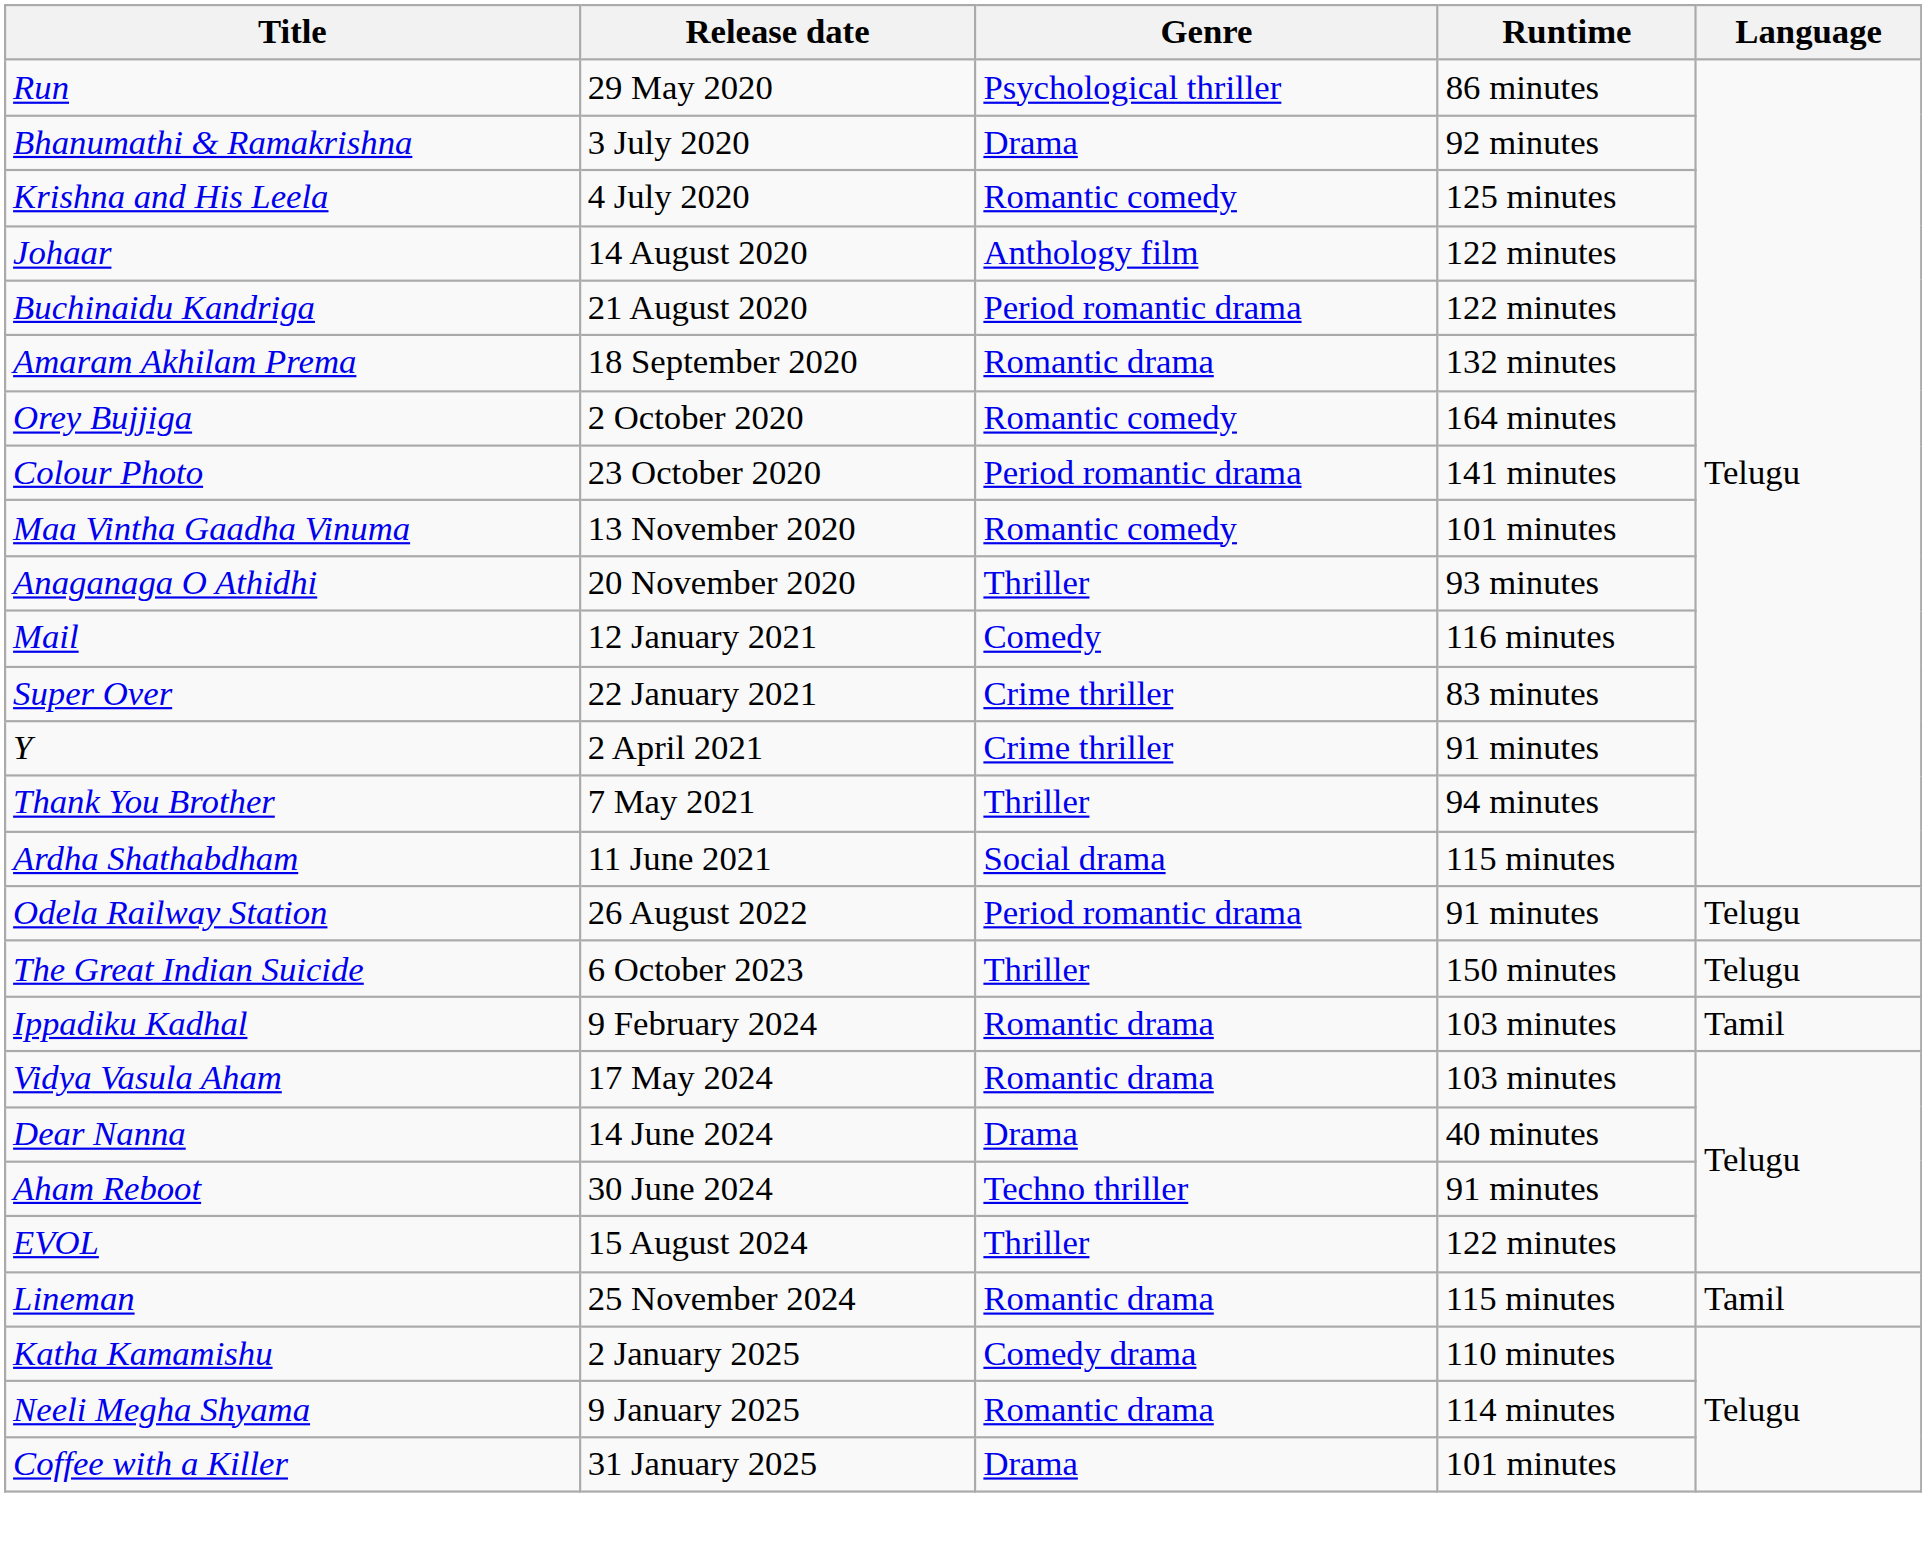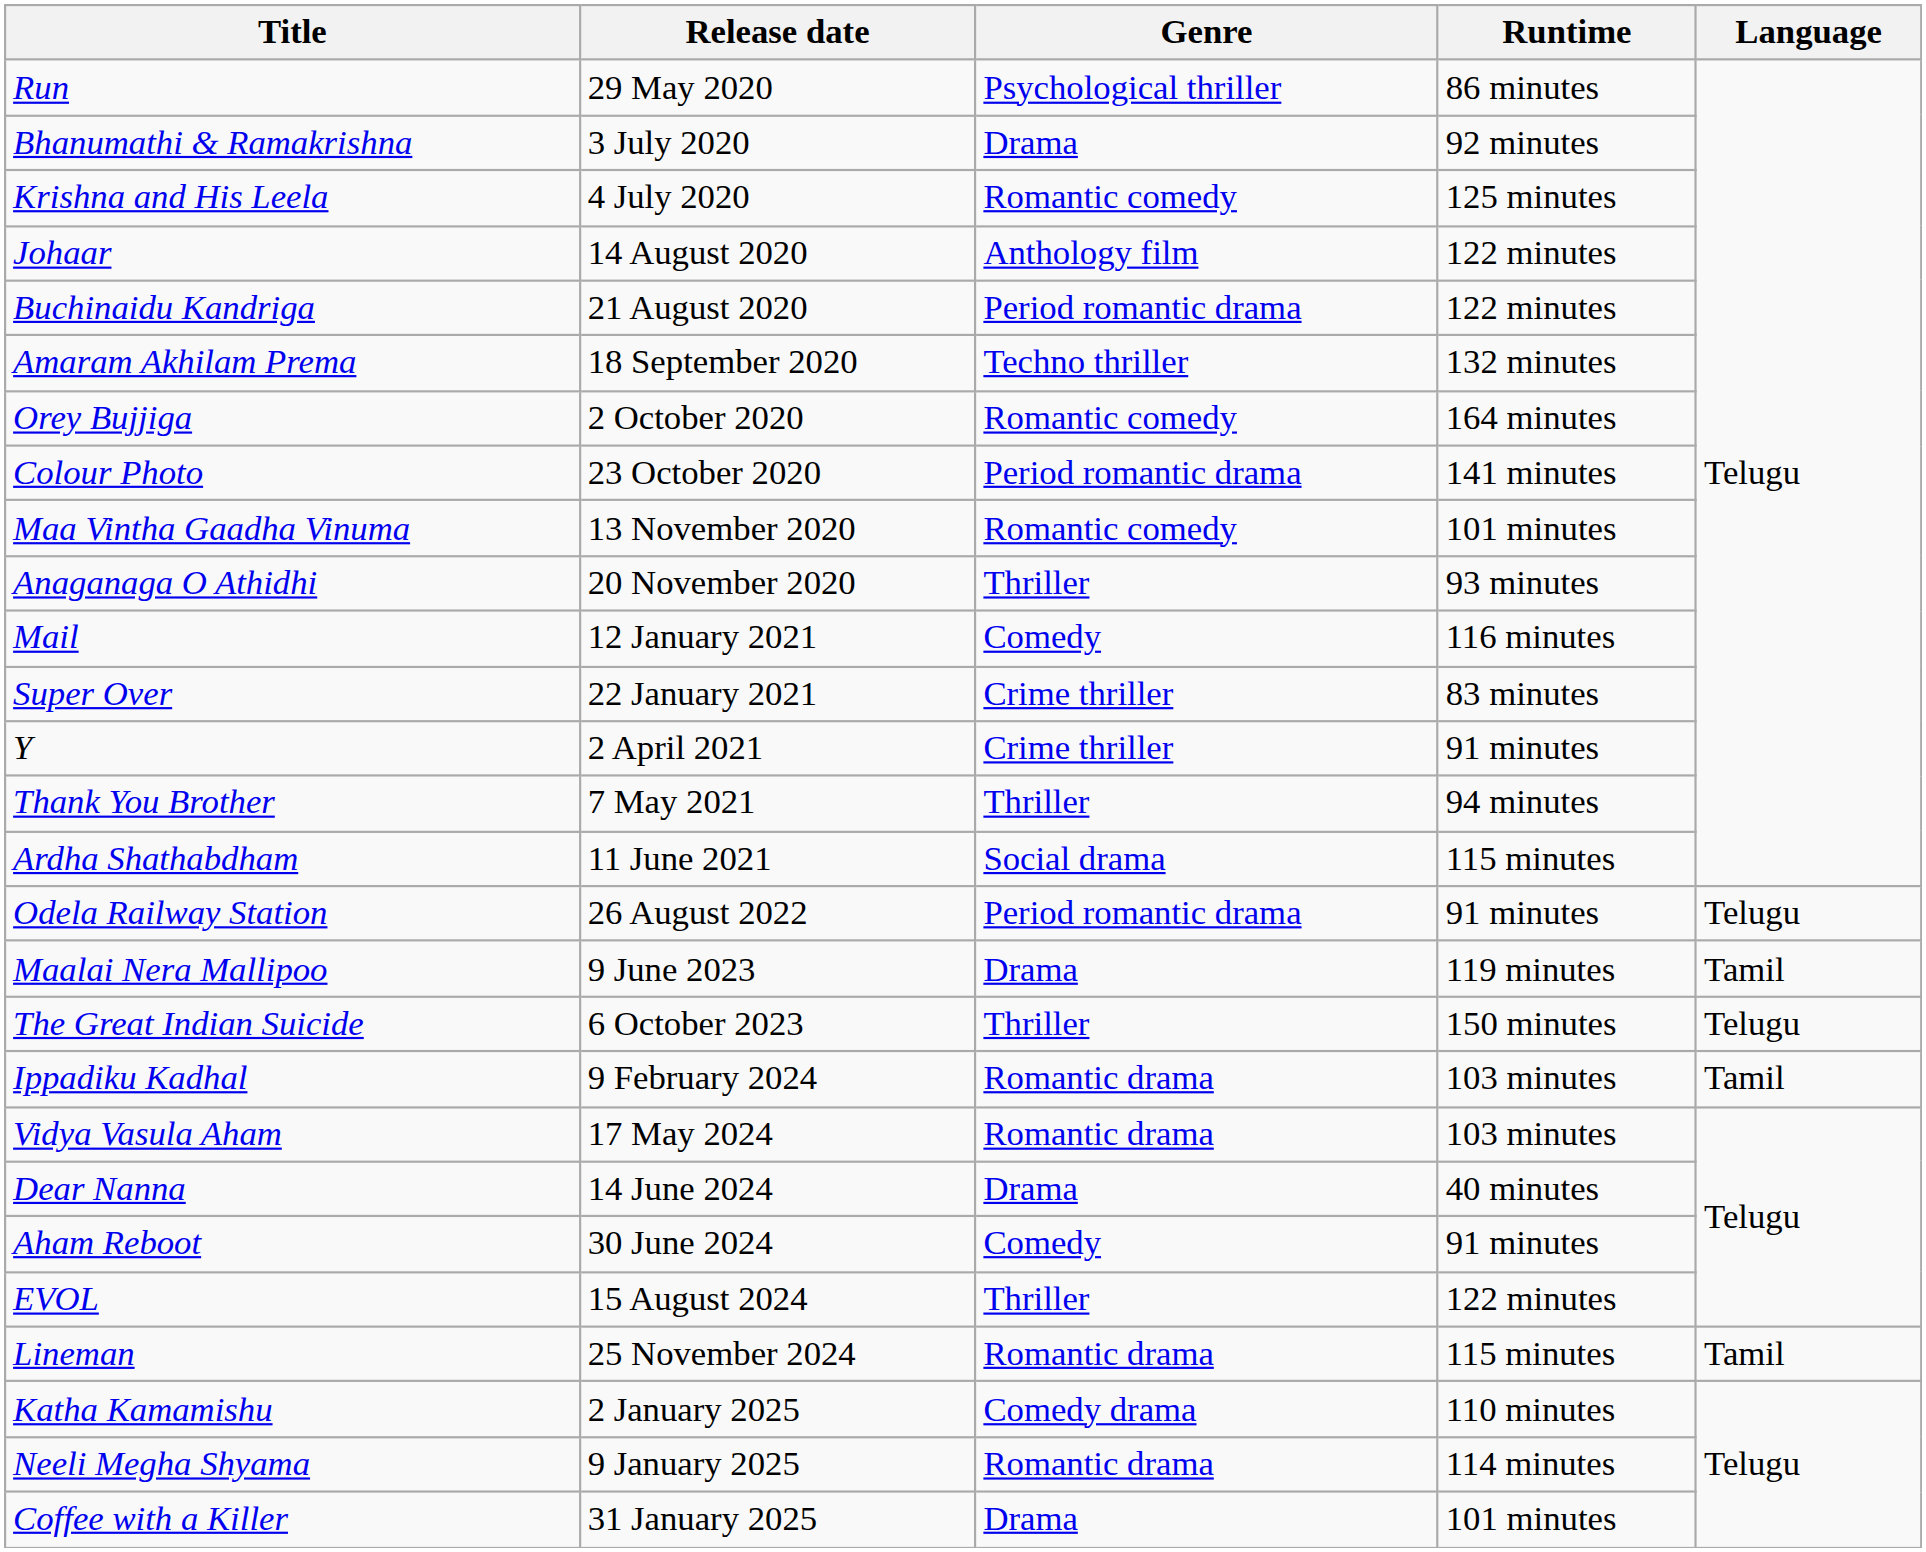Amaram Akhilam Prema | Genre: Romantic drama -> Techno thriller
+ row: Maalai Nera Mallipoo | 9 June 2023 | Drama | 119 minutes | Tamil
Aham Reboot | Genre: Techno thriller -> Comedy
